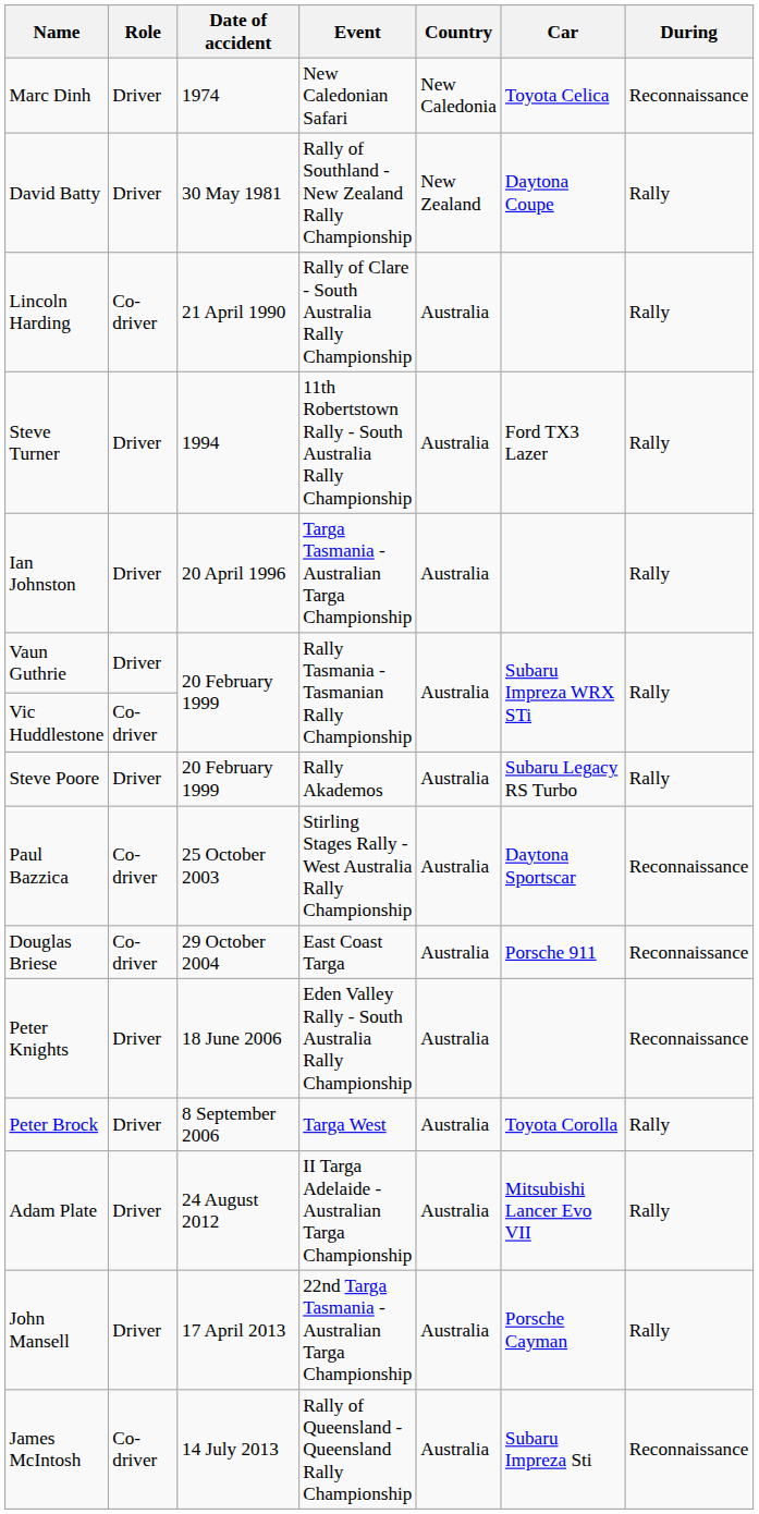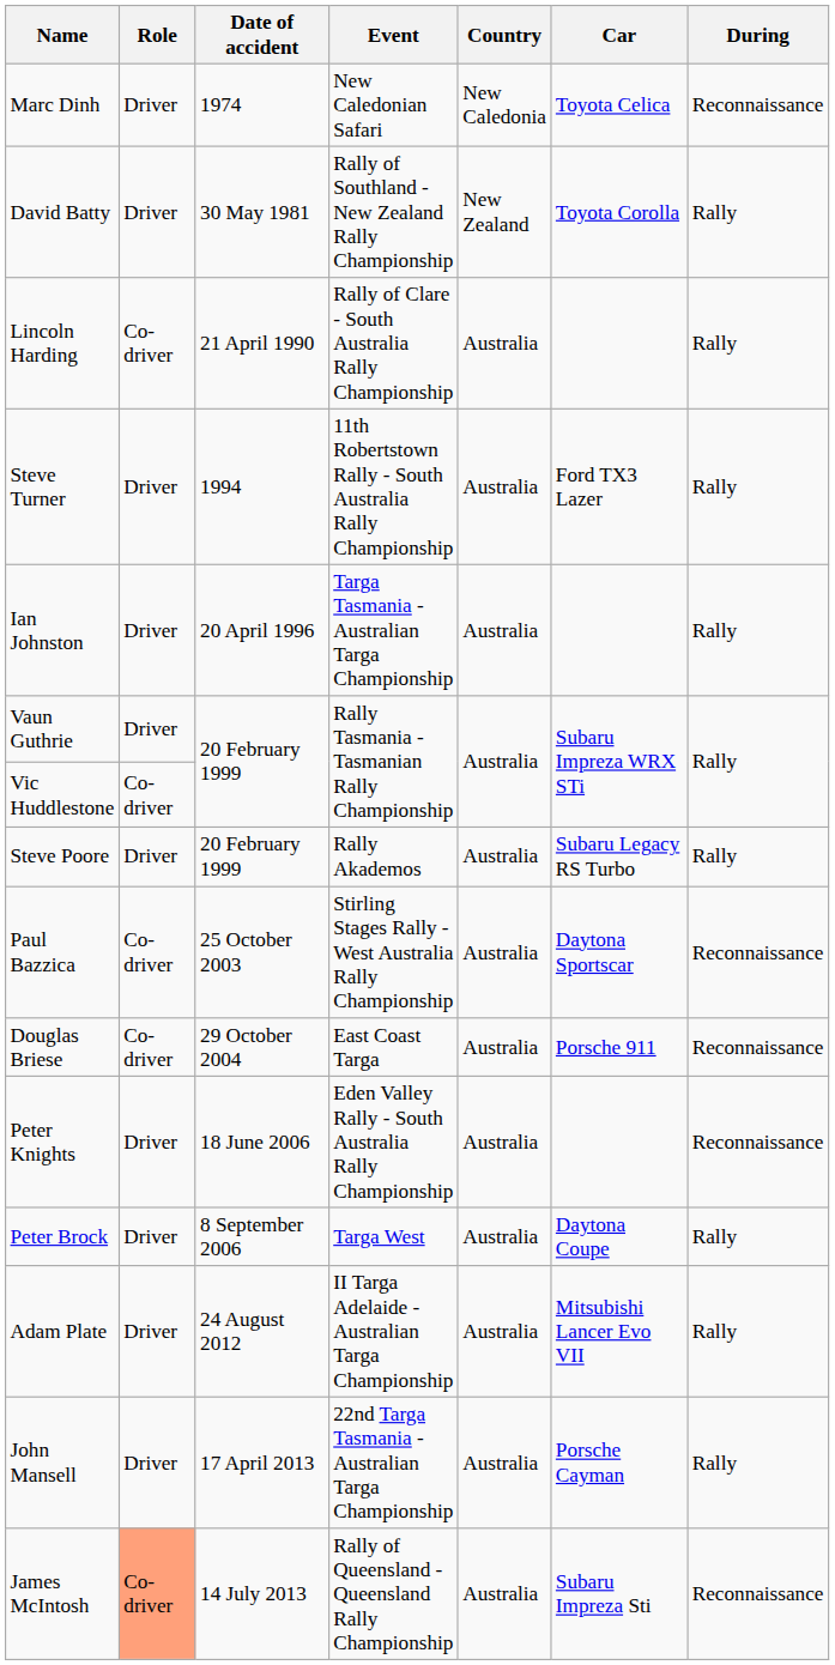David Batty | Car: Daytona Coupe -> Toyota Corolla
Peter Brock | Car: Toyota Corolla -> Daytona Coupe
James McIntosh | Role: no background -> lightsalmon background
